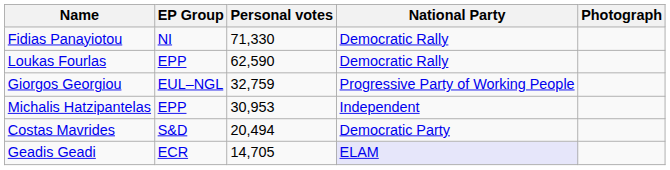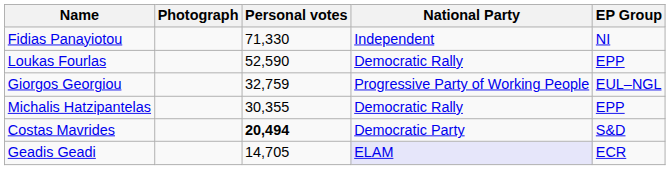columns swapped: Photograph <-> EP Group
Fidias Panayiotou | National Party: Democratic Rally -> Independent
Loukas Fourlas | Personal votes: 62,590 -> 52,590
Michalis Hatzipantelas | Personal votes: 30,953 -> 30,355
Michalis Hatzipantelas | National Party: Independent -> Democratic Rally
Costas Mavrides | Personal votes: normal -> bold
